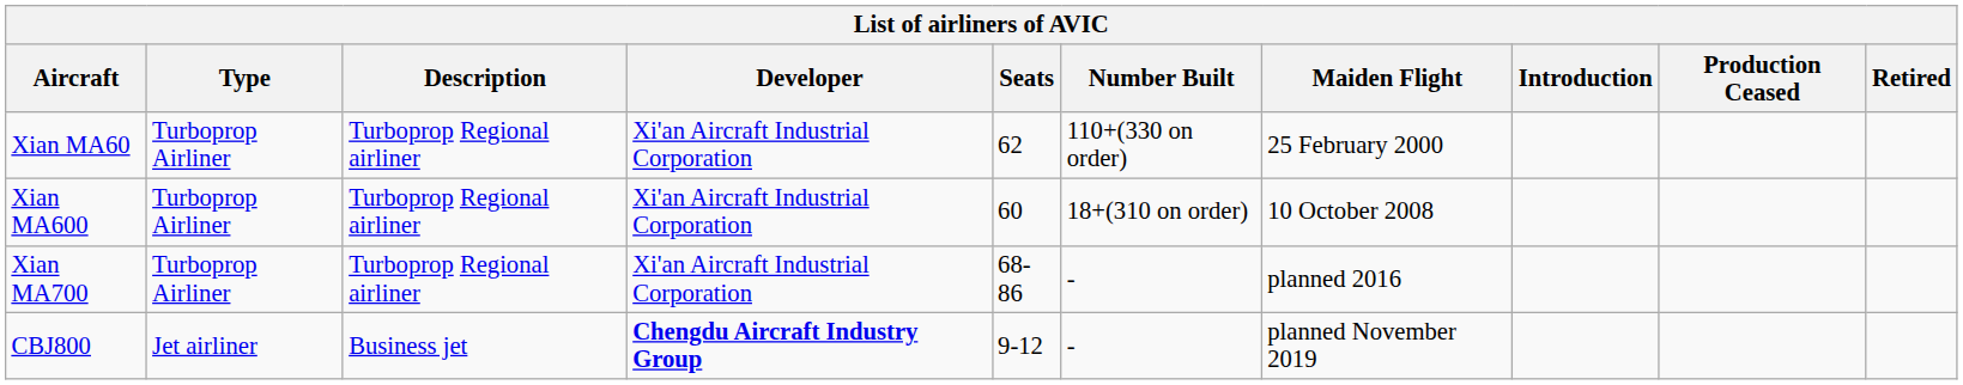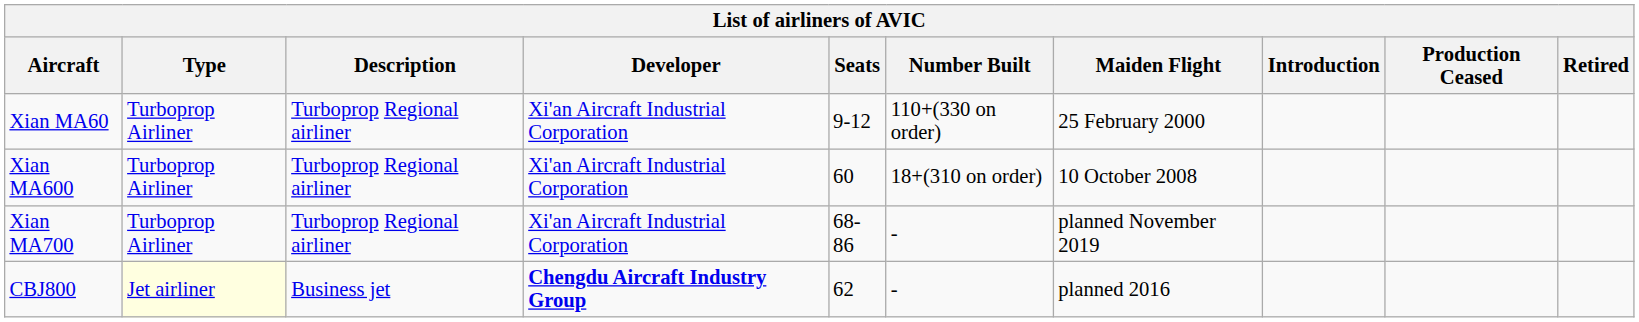Xian MA60 | Seats: 62 -> 9-12
Xian MA700 | Maiden Flight: planned 2016 -> planned November 2019
CBJ800 | Type: no background -> lightyellow background
CBJ800 | Seats: 9-12 -> 62
CBJ800 | Maiden Flight: planned November 2019 -> planned 2016
